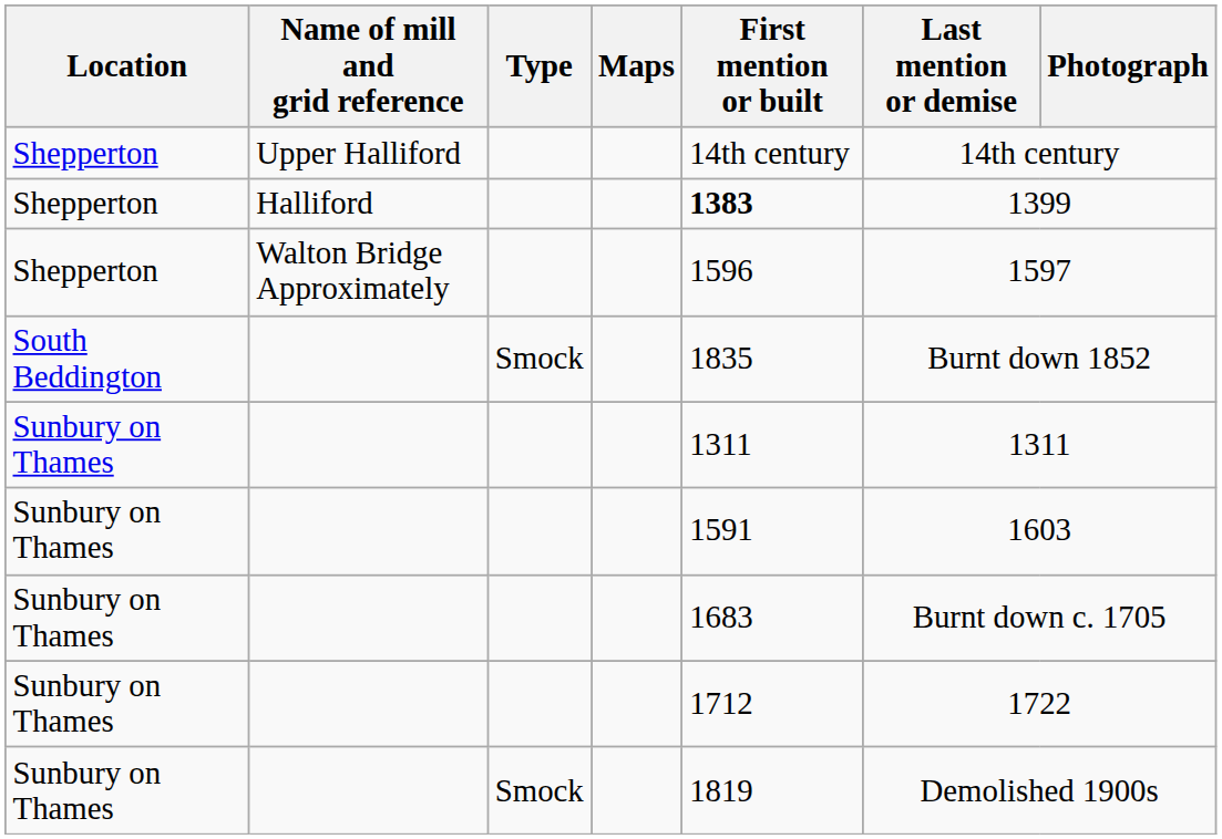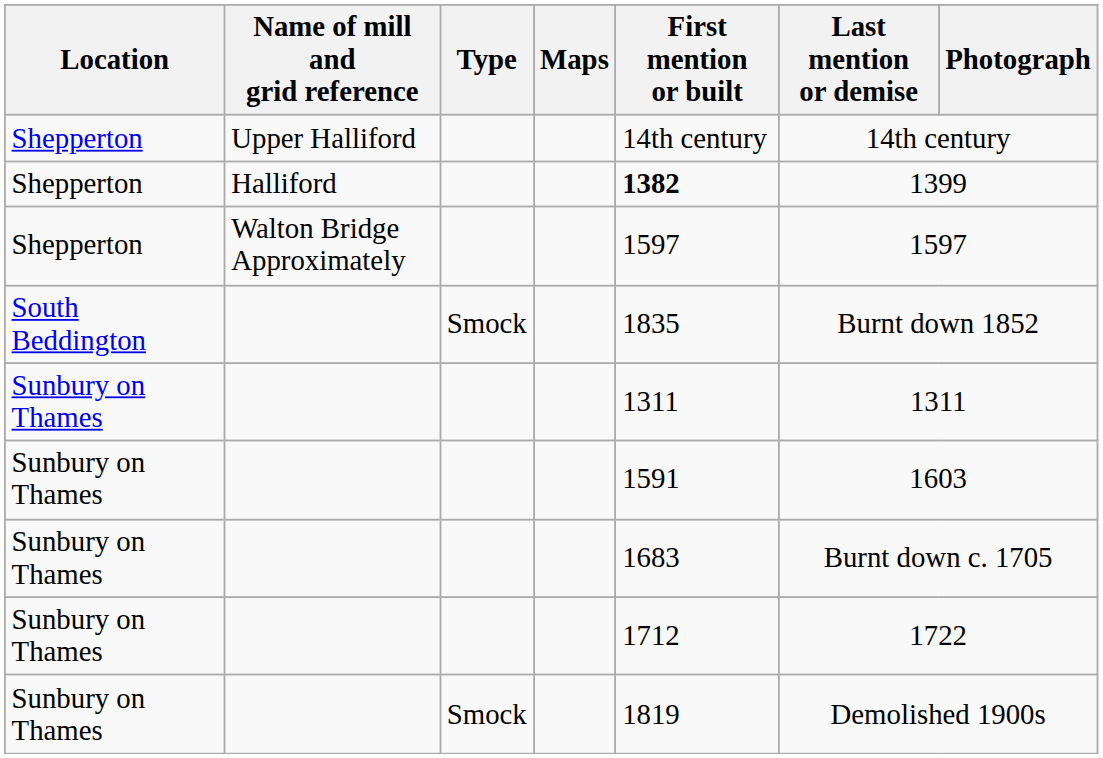Halliford | First mention or built: 1383 -> 1382
Walton Bridge Approximately | First mention or built: 1596 -> 1597
